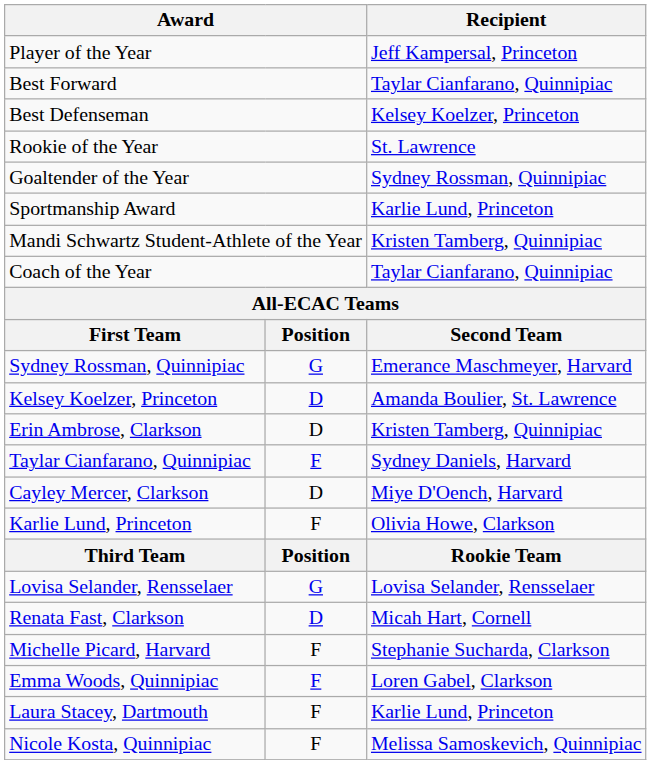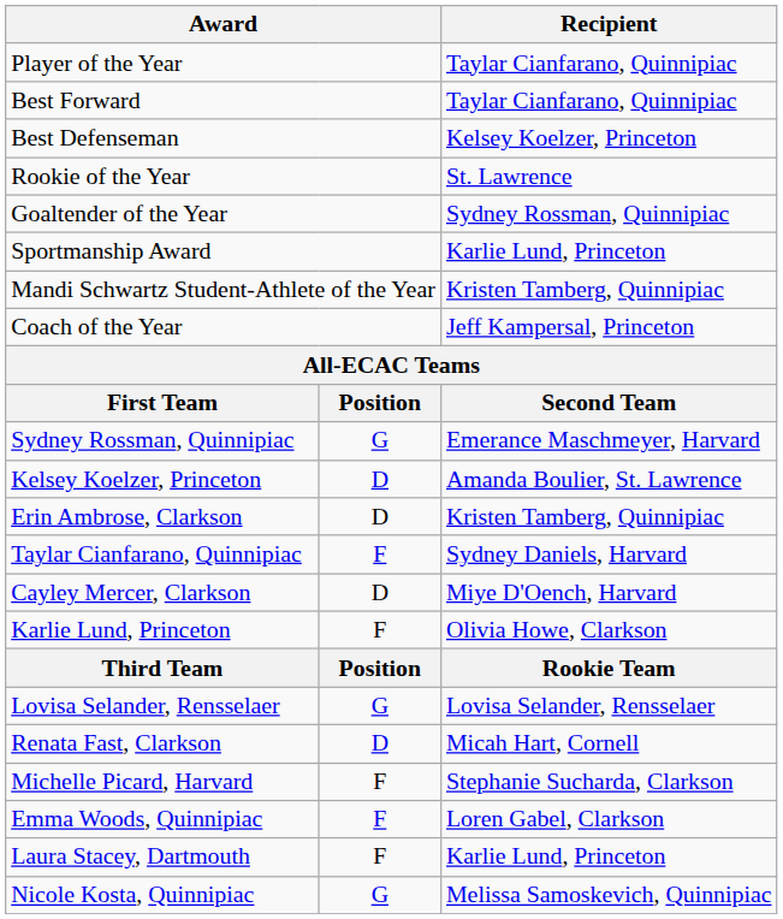Player of the Year | Recipient: Jeff Kampersal, Princeton -> Taylar Cianfarano, Quinnipiac
Coach of the Year | Recipient: Taylar Cianfarano, Quinnipiac -> Jeff Kampersal, Princeton
Nicole Kosta, Quinnipiac | column 2: F -> G
